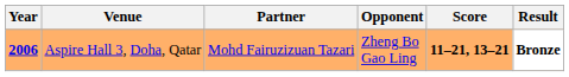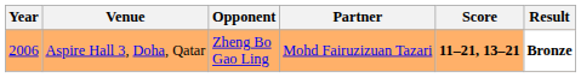columns swapped: Partner <-> Opponent
Aspire Hall 3, Doha, Qatar | Year: bold -> normal
